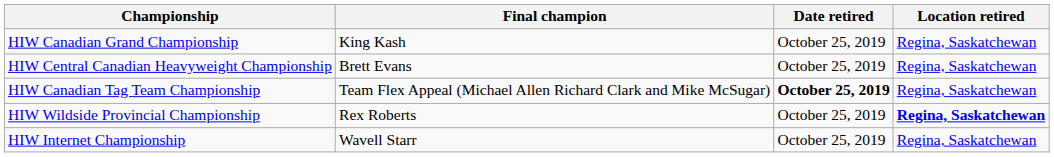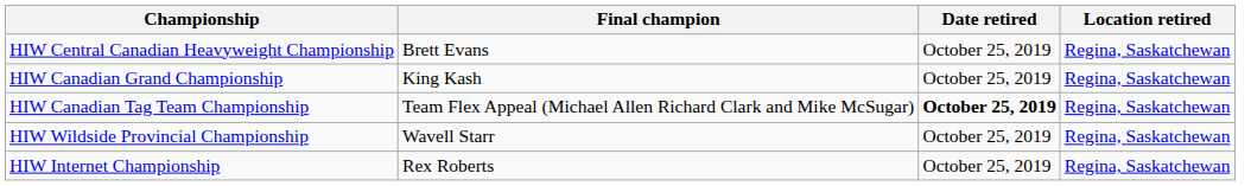rows swapped: HIW Canadian Grand Championship <-> HIW Central Canadian Heavyweight Championship
HIW Wildside Provincial Championship | Final champion: Rex Roberts -> Wavell Starr
HIW Wildside Provincial Championship | Location retired: bold -> normal
HIW Internet Championship | Final champion: Wavell Starr -> Rex Roberts
